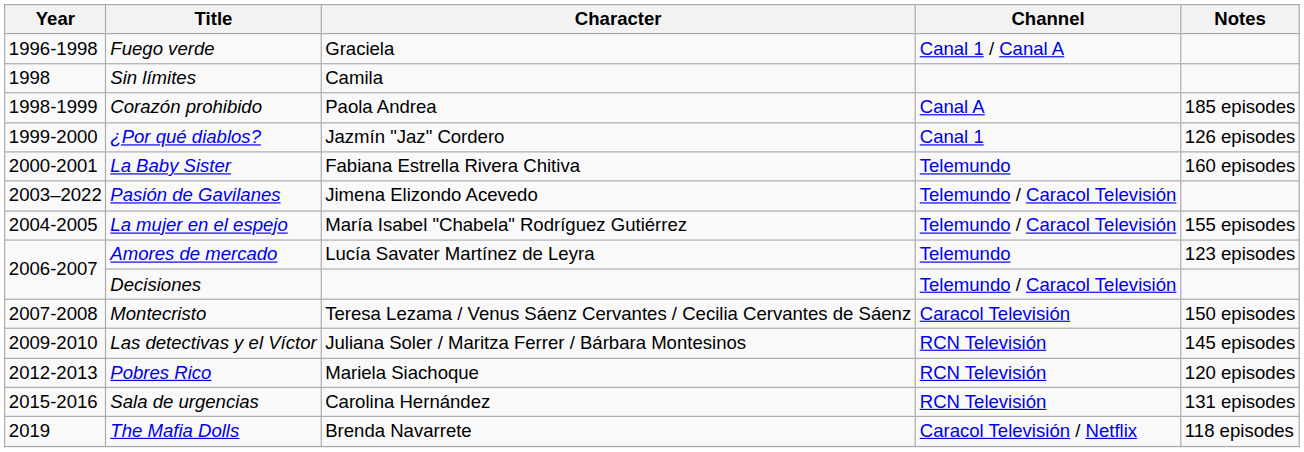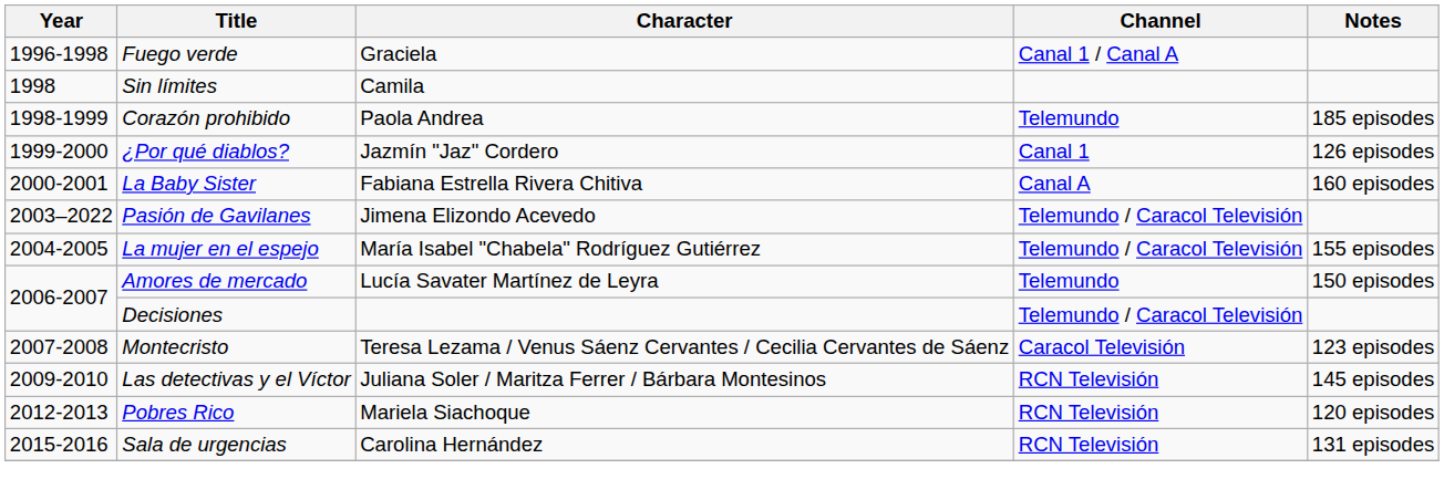Corazón prohibido | Channel: Canal A -> Telemundo
La Baby Sister | Channel: Telemundo -> Canal A
Amores de mercado | Notes: 123 episodes -> 150 episodes
Montecristo | Notes: 150 episodes -> 123 episodes
- row: 2019 | The Mafia Dolls | Brenda Navarrete | Caracol Televisión / Netflix | 118 episodes
